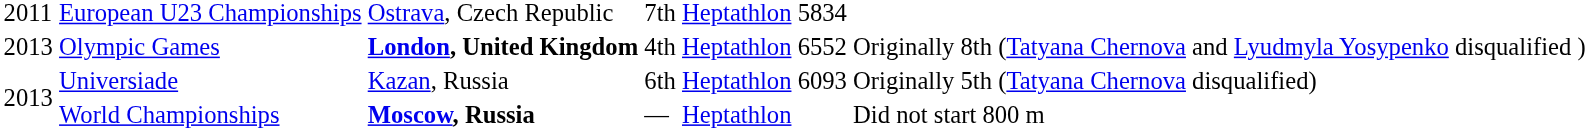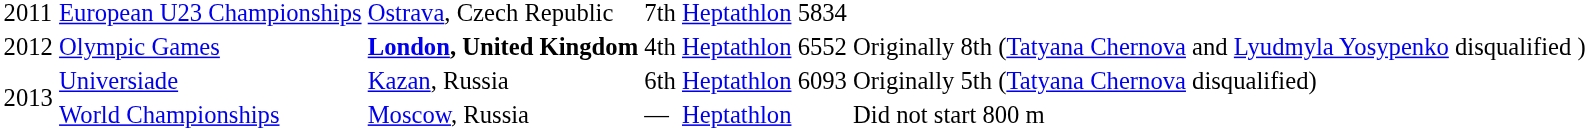Olympic Games | column 1: 2013 -> 2012
World Championships | column 3: bold -> normal
